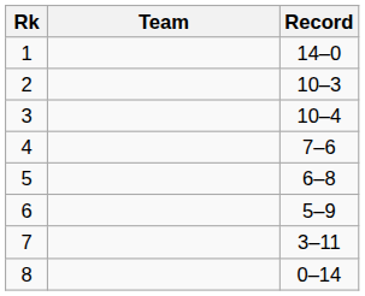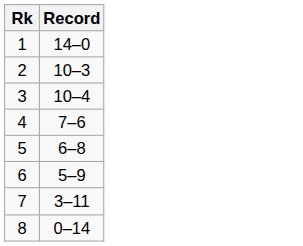- column: Team
